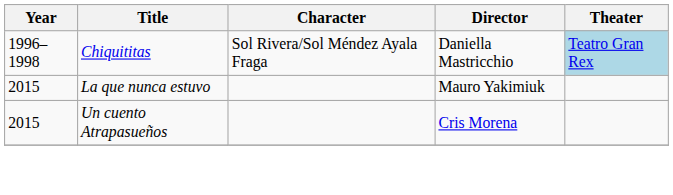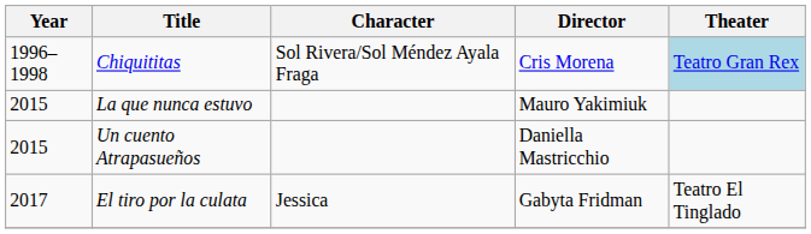Chiquititas | Director: Daniella Mastricchio -> Cris Morena
Un cuento Atrapasueños | Director: Cris Morena -> Daniella Mastricchio
+ row: 2017 | El tiro por la culata | Jessica | Gabyta Fridman | Teatro El Tinglado
